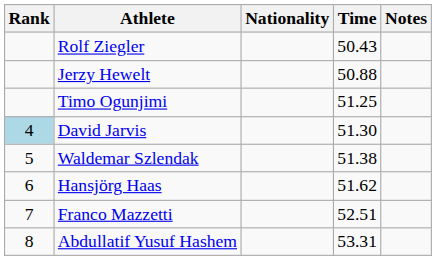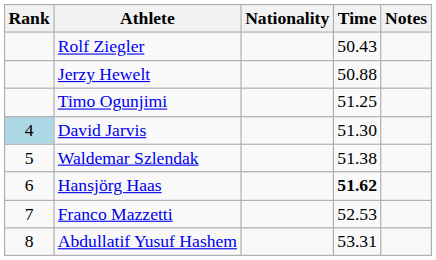Hansjörg Haas | Time: normal -> bold
Franco Mazzetti | Time: 52.51 -> 52.53
